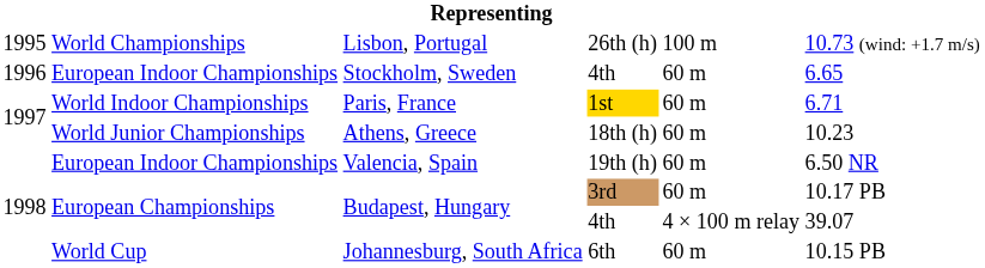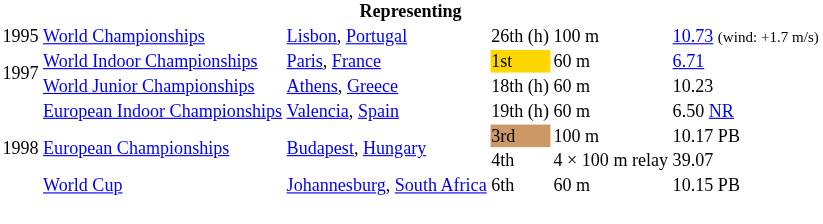- row: 1996 | European Indoor Championships | Stockholm, Sweden | 4th | 60 m | 6.65
Budapest, Hungary / 3rd | column 5: 60 m -> 100 m
